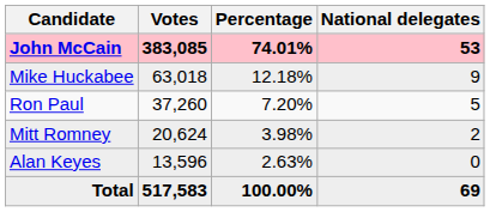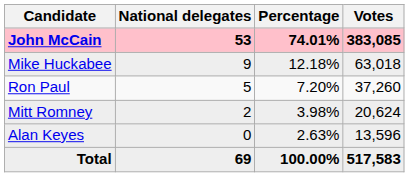columns swapped: Votes <-> National delegates
